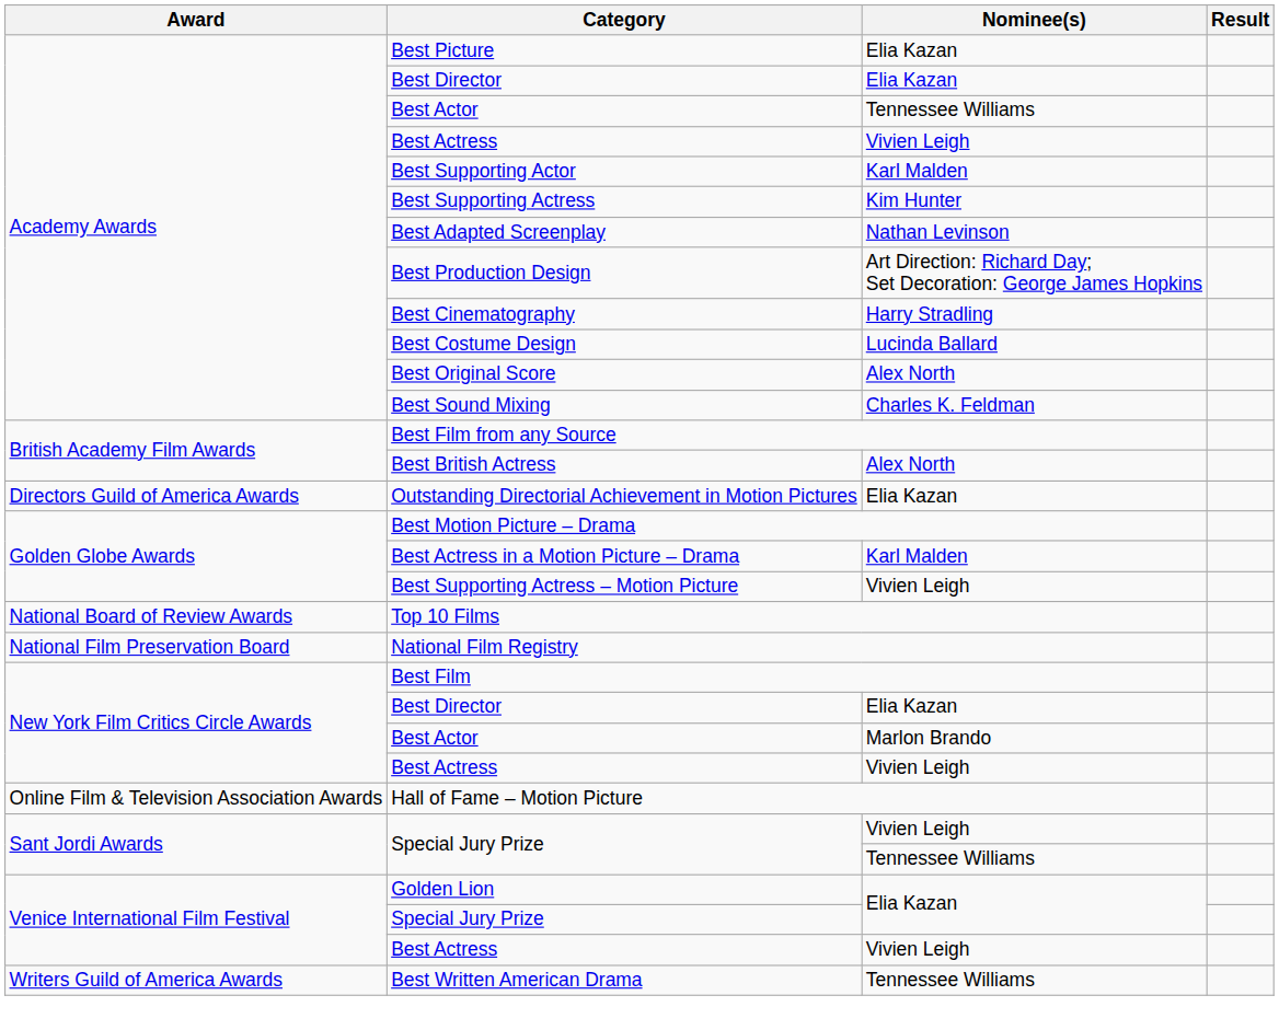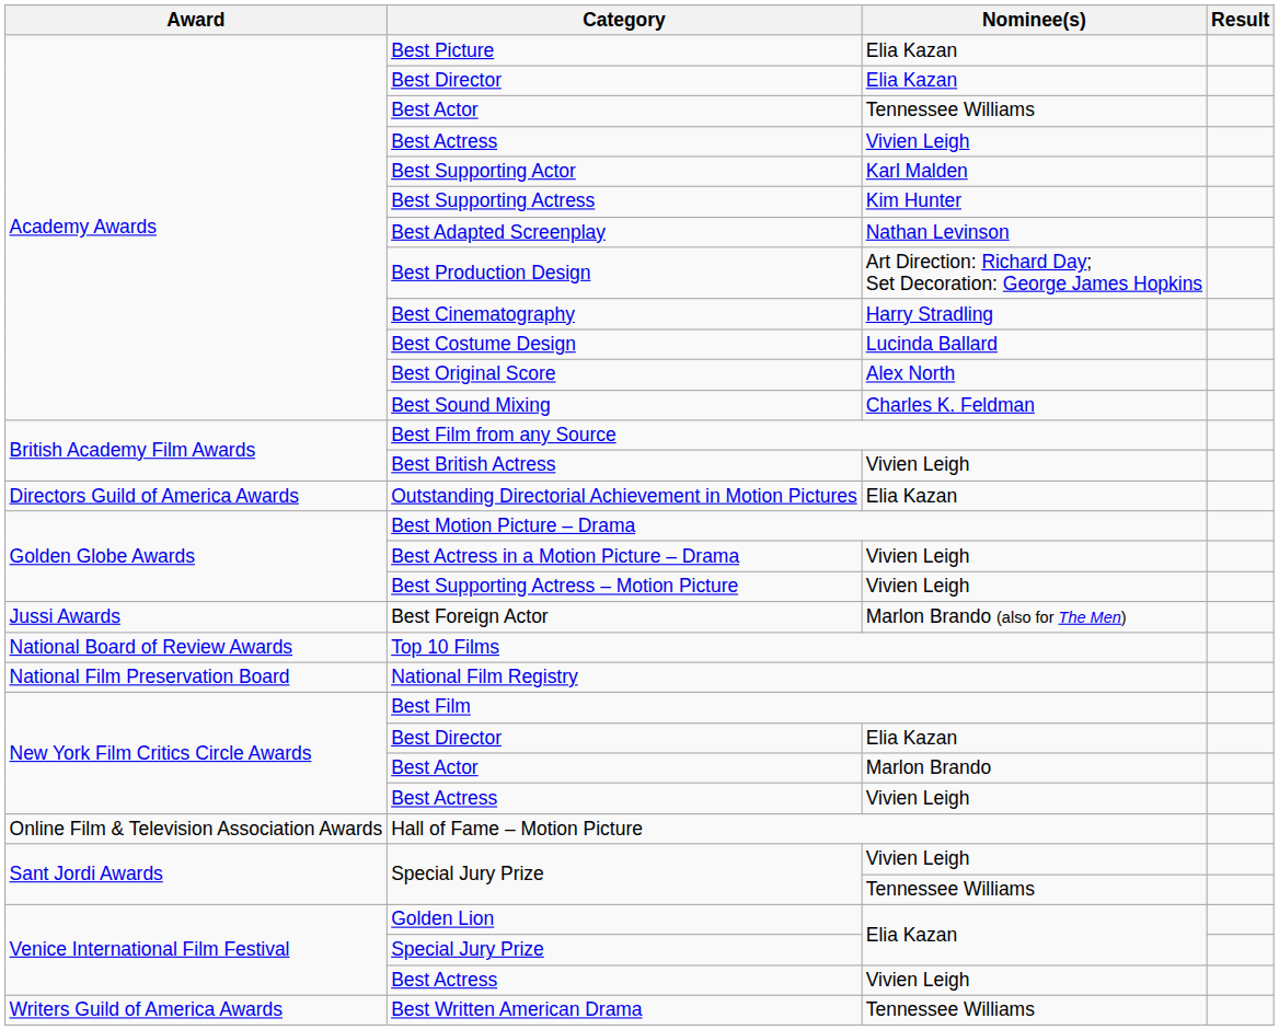Best British Actress | Nominee(s): Alex North -> Vivien Leigh
Best Actress in a Motion Picture – Drama | Nominee(s): Karl Malden -> Vivien Leigh
+ row: Jussi Awards | Best Foreign Actor | Marlon Brando (also for The Men)
